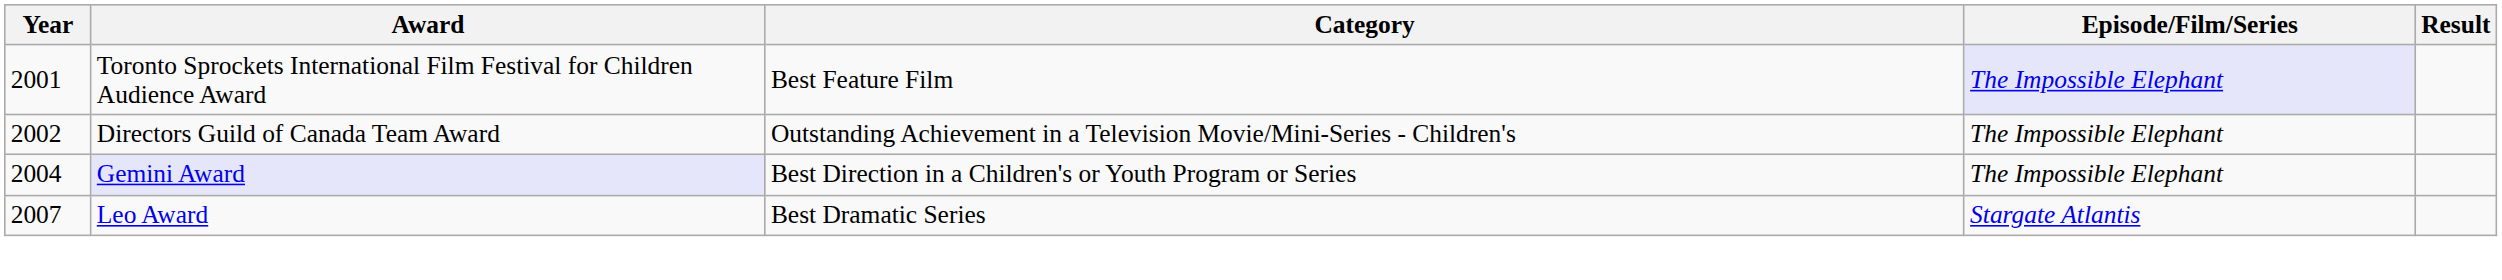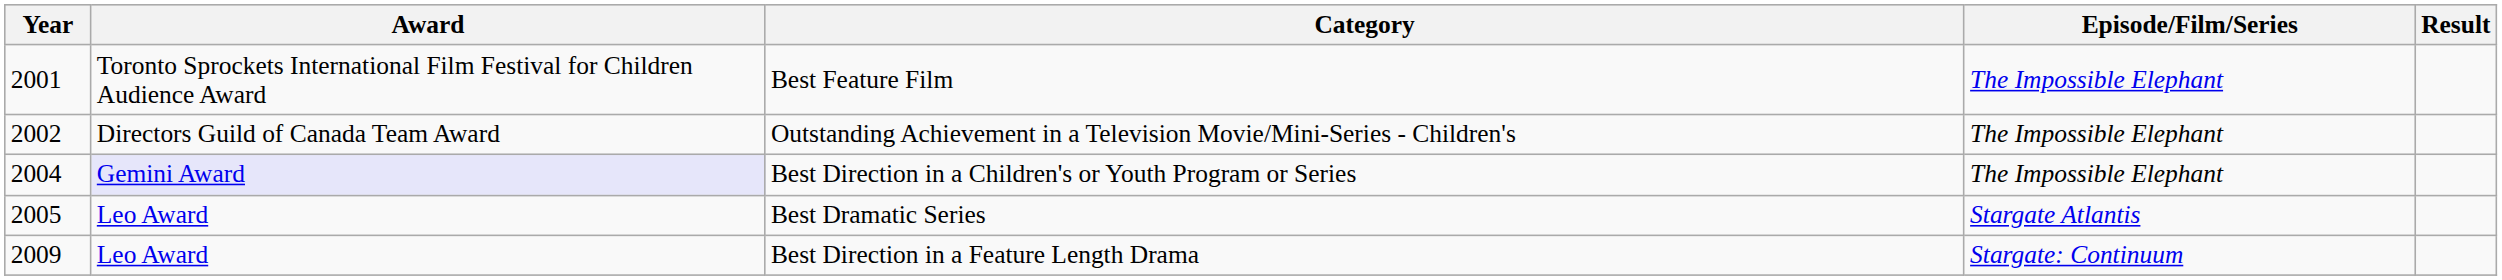Best Feature Film | Episode/Film/Series: lavender background -> no background
Best Dramatic Series | Year: 2007 -> 2005
+ row: 2009 | Leo Award | Best Direction in a Feature Length Drama | Stargate: Continuum
